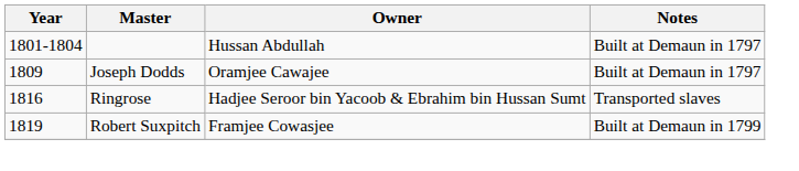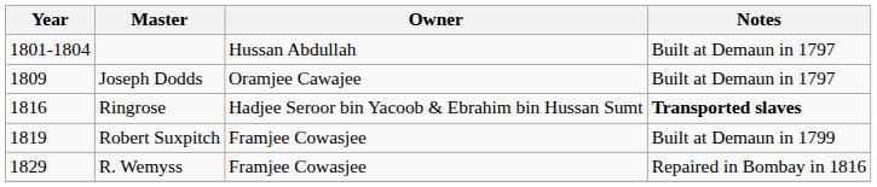Ringrose | Notes: normal -> bold
+ row: 1829 | R. Wemyss | Framjee Cowasjee | Repaired in Bombay in 1816
